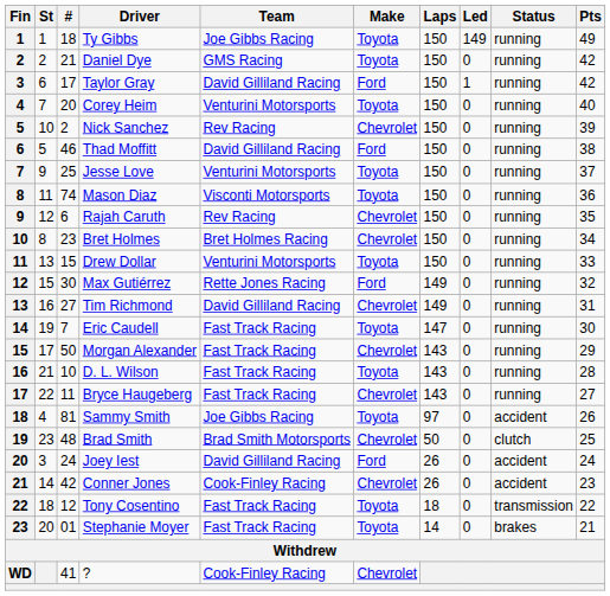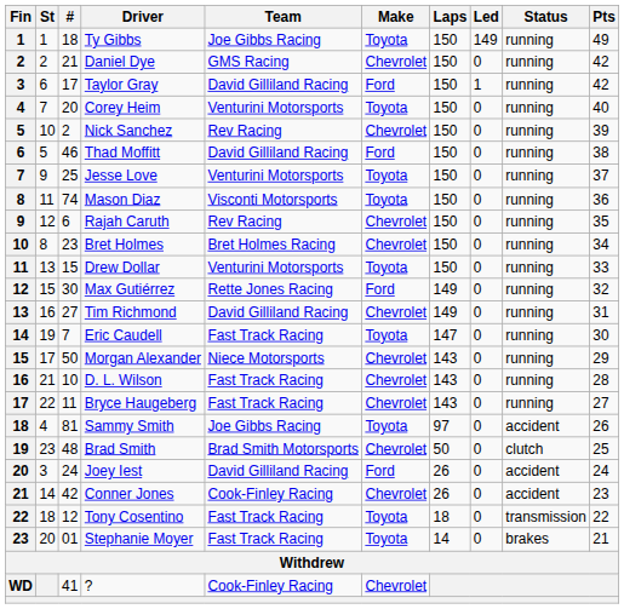Daniel Dye | Make: Toyota -> Chevrolet
Morgan Alexander | Team: Fast Track Racing -> Niece Motorsports
D. L. Wilson | Make: Toyota -> Chevrolet
